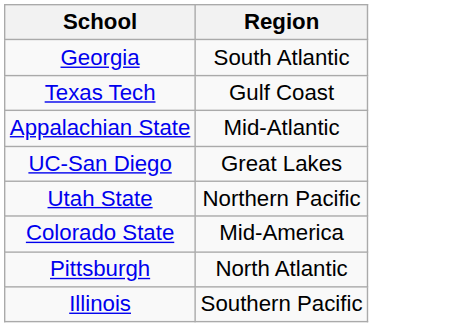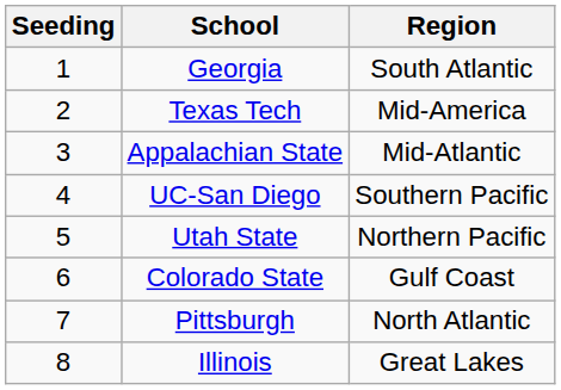+ column: Seeding | 1 | 2 | 3 | 4 | 5 | 6 | 7 | 8
Texas Tech | Region: Gulf Coast -> Mid-America
UC-San Diego | Region: Great Lakes -> Southern Pacific
Colorado State | Region: Mid-America -> Gulf Coast
Illinois | Region: Southern Pacific -> Great Lakes
